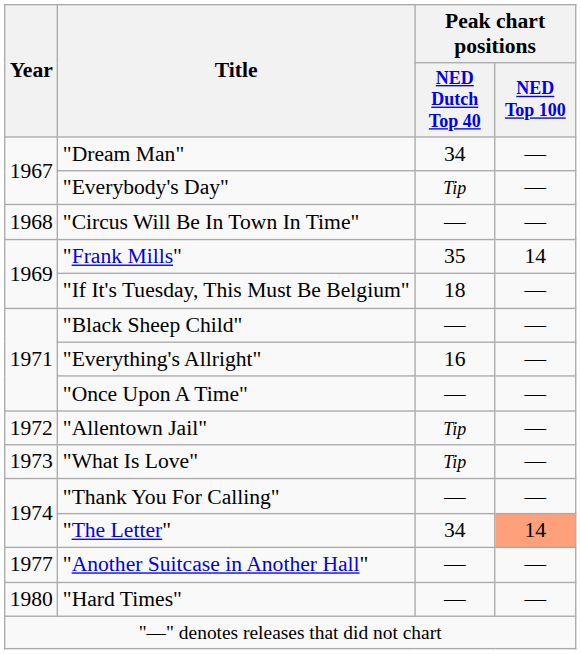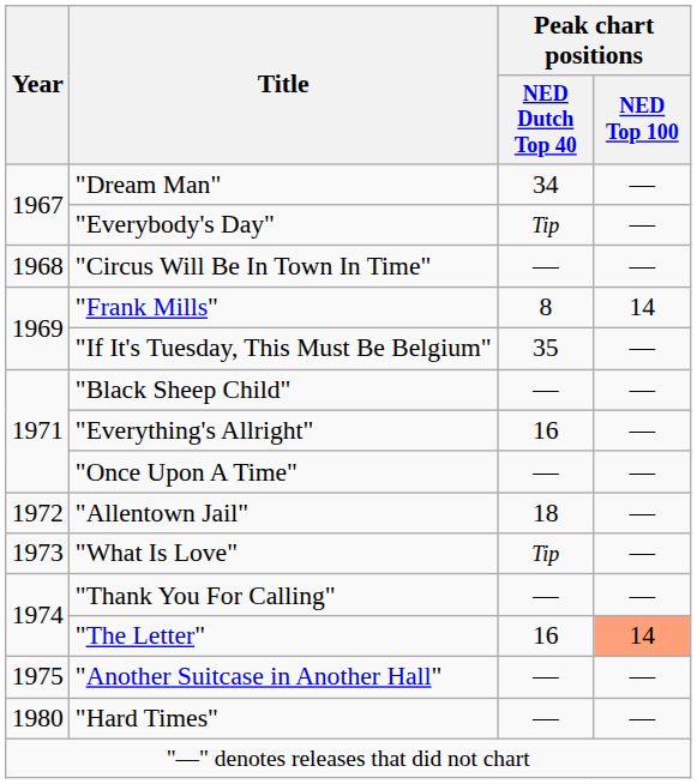"Frank Mills" | Peak chart positions / NED Dutch Top 40: 35 -> 8
"If It's Tuesday, This Must Be Belgium" | Peak chart positions / NED Dutch Top 40: 18 -> 35
"Allentown Jail" | Peak chart positions / NED Dutch Top 40: Tip -> 18
"The Letter" | Peak chart positions / NED Dutch Top 40: 34 -> 16
"Another Suitcase in Another Hall" | Year: 1977 -> 1975
